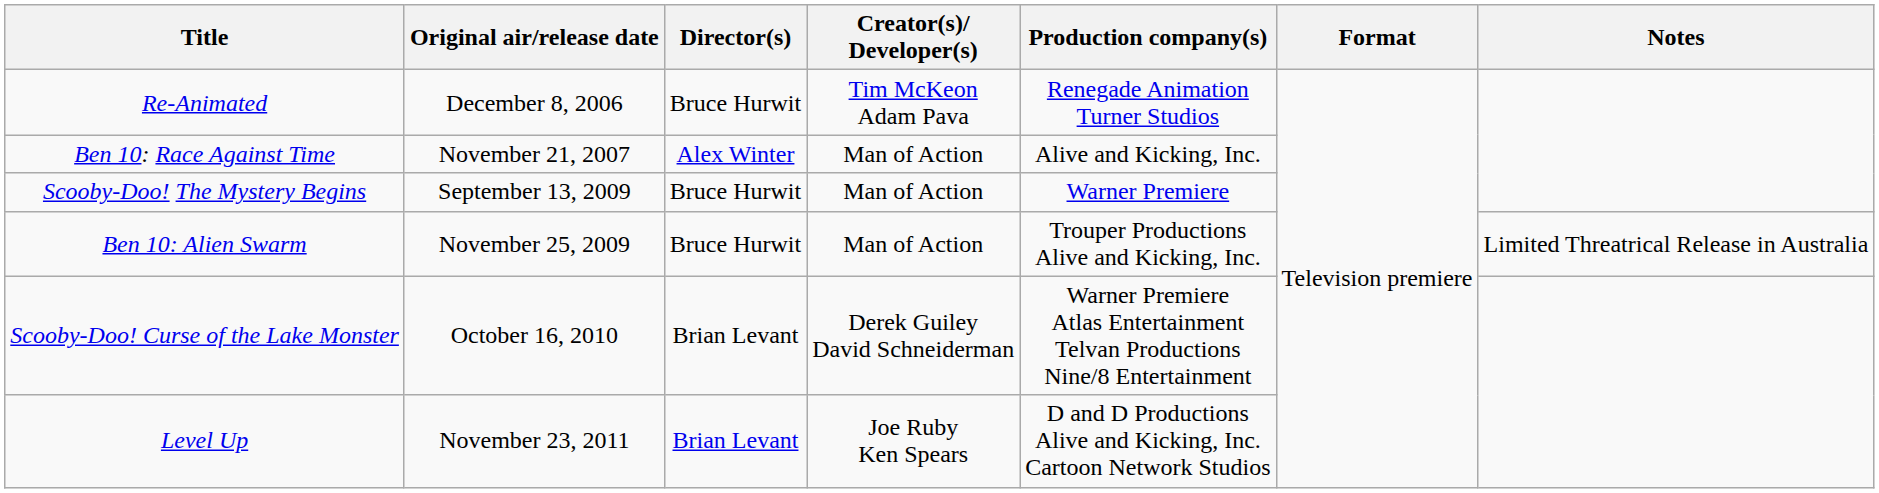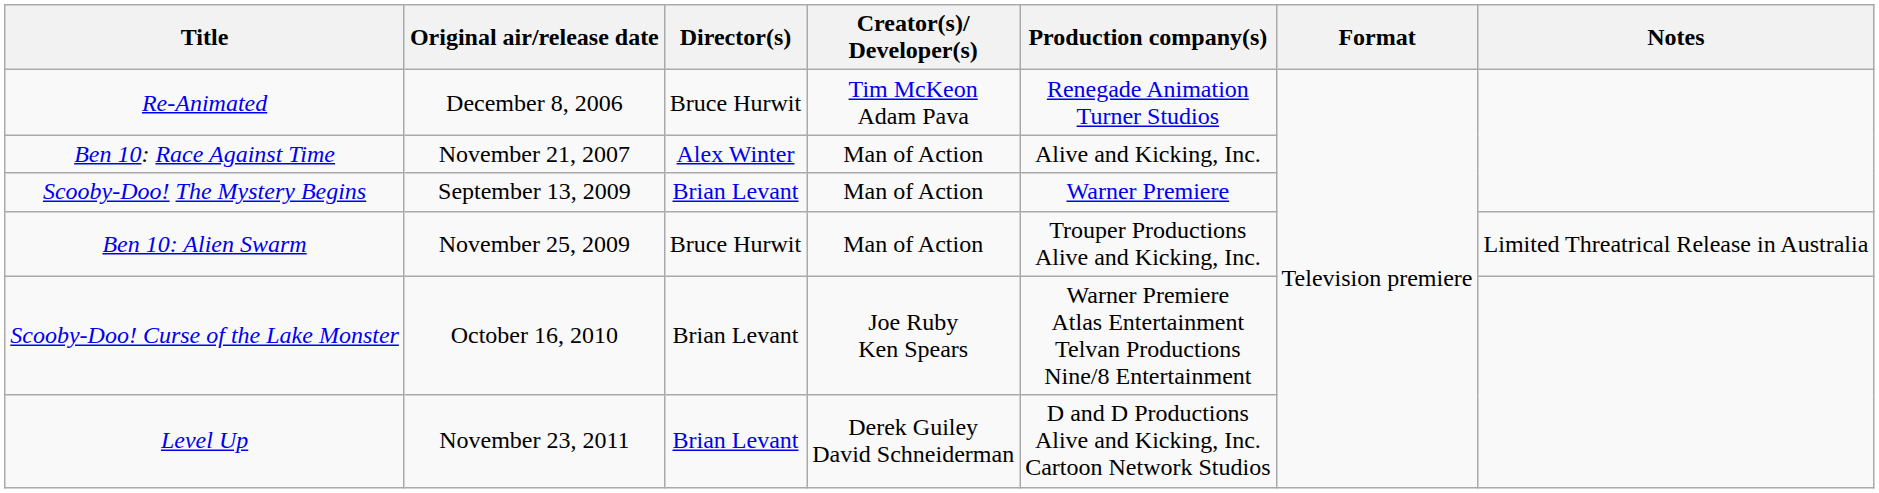Scooby-Doo! The Mystery Begins | Director(s): Bruce Hurwit -> Brian Levant
Scooby-Doo! Curse of the Lake Monster | Creator(s)/ Developer(s): Derek Guiley David Schneiderman -> Joe Ruby Ken Spears
Level Up | Creator(s)/ Developer(s): Joe Ruby Ken Spears -> Derek Guiley David Schneiderman
